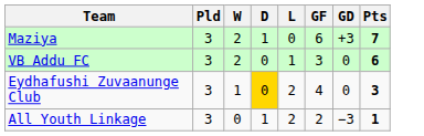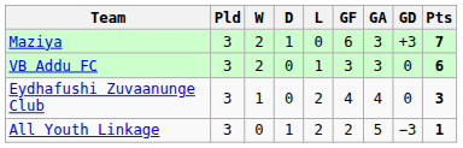+ column: GA | 3 | 3 | 4 | 5
Eydhafushi Zuvaanunge Club | D: gold background -> no background
